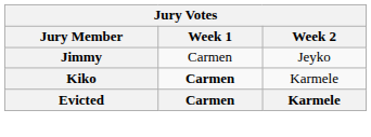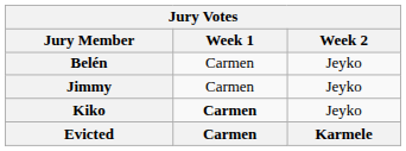+ row: Belén | Carmen | Jeyko
Kiko | Week 2: Karmele -> Jeyko
